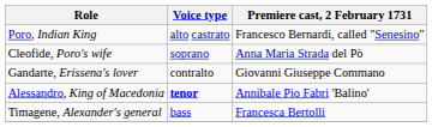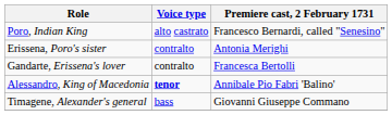- row: Cleofide, Poro's wife | soprano | Anna Maria Strada del Pò
+ row: Erissena, Poro's sister | contralto | Antonia Merighi
Gandarte, Erissena's lover | Premiere cast, 2 February 1731: Giovanni Giuseppe Commano -> Francesca Bertolli
Timagene, Alexander's general | Premiere cast, 2 February 1731: Francesca Bertolli -> Giovanni Giuseppe Commano
